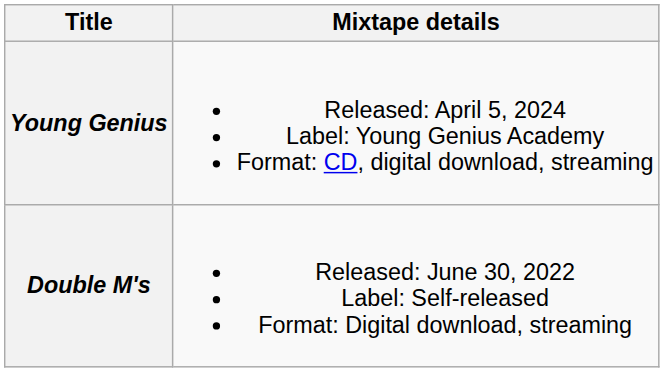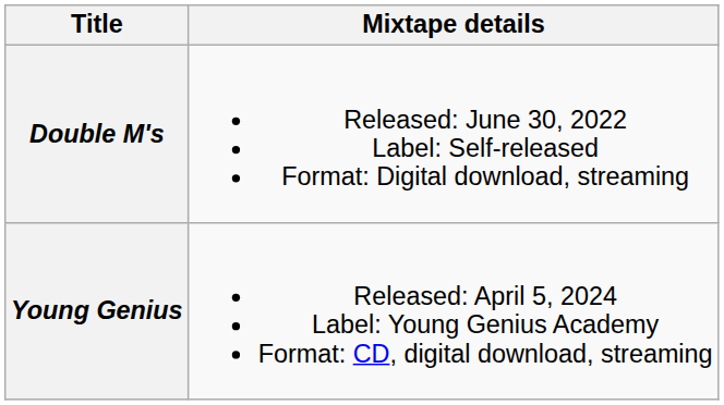rows swapped: Double M's <-> Young Genius
